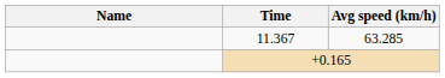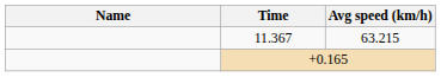11.367 | Avg speed (km/h): 63.285 -> 63.215
